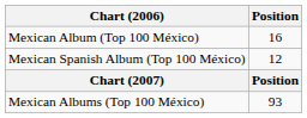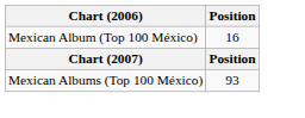- row: Mexican Spanish Album (Top 100 México) | 12
